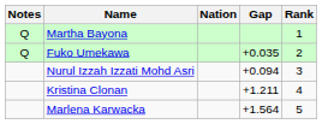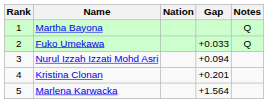columns swapped: Rank <-> Notes
Fuko Umekawa | Gap: +0.035 -> +0.033
Kristina Clonan | Gap: +1.211 -> +0.201
